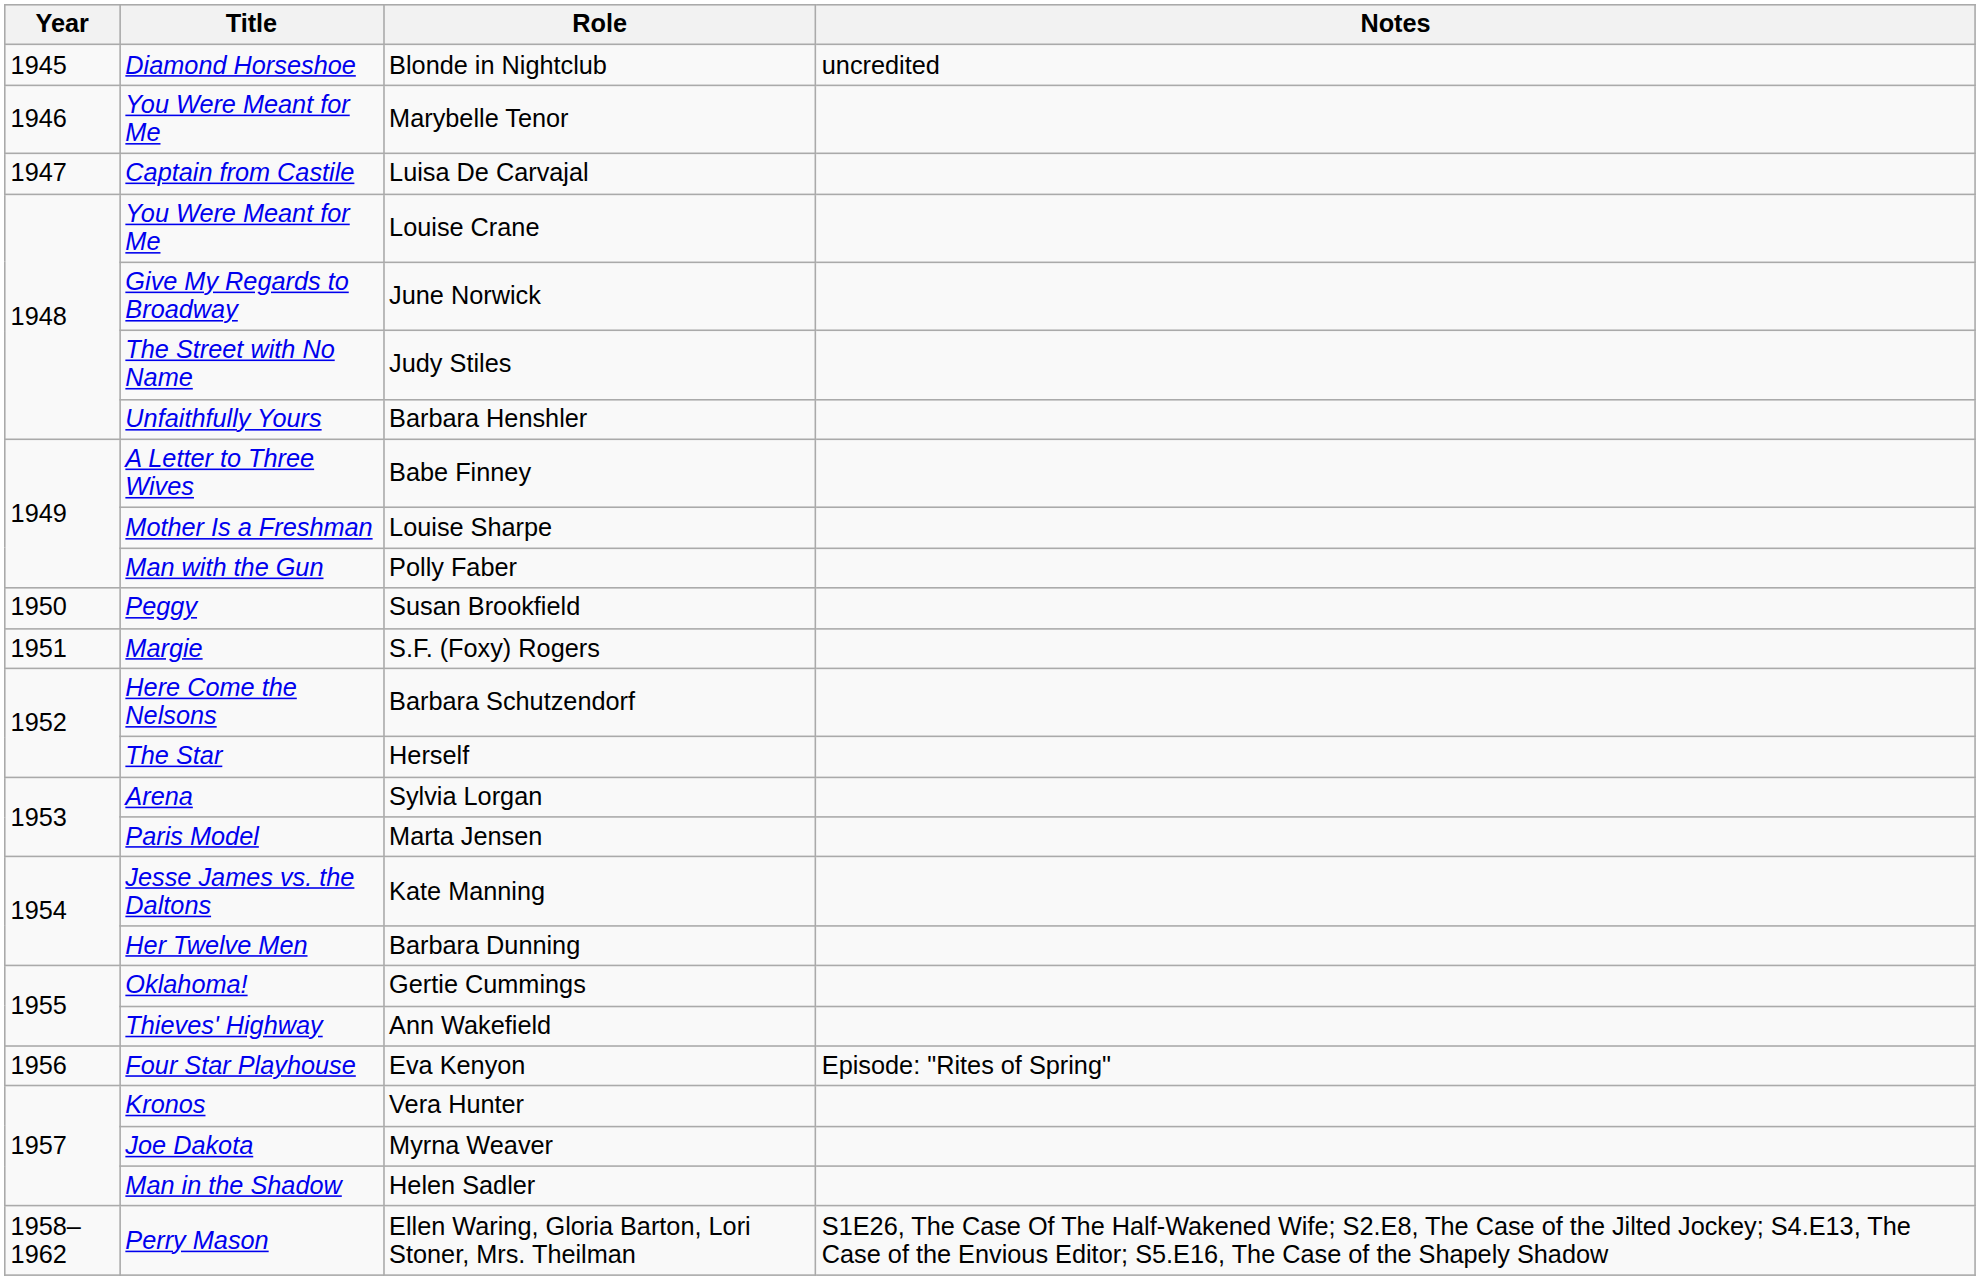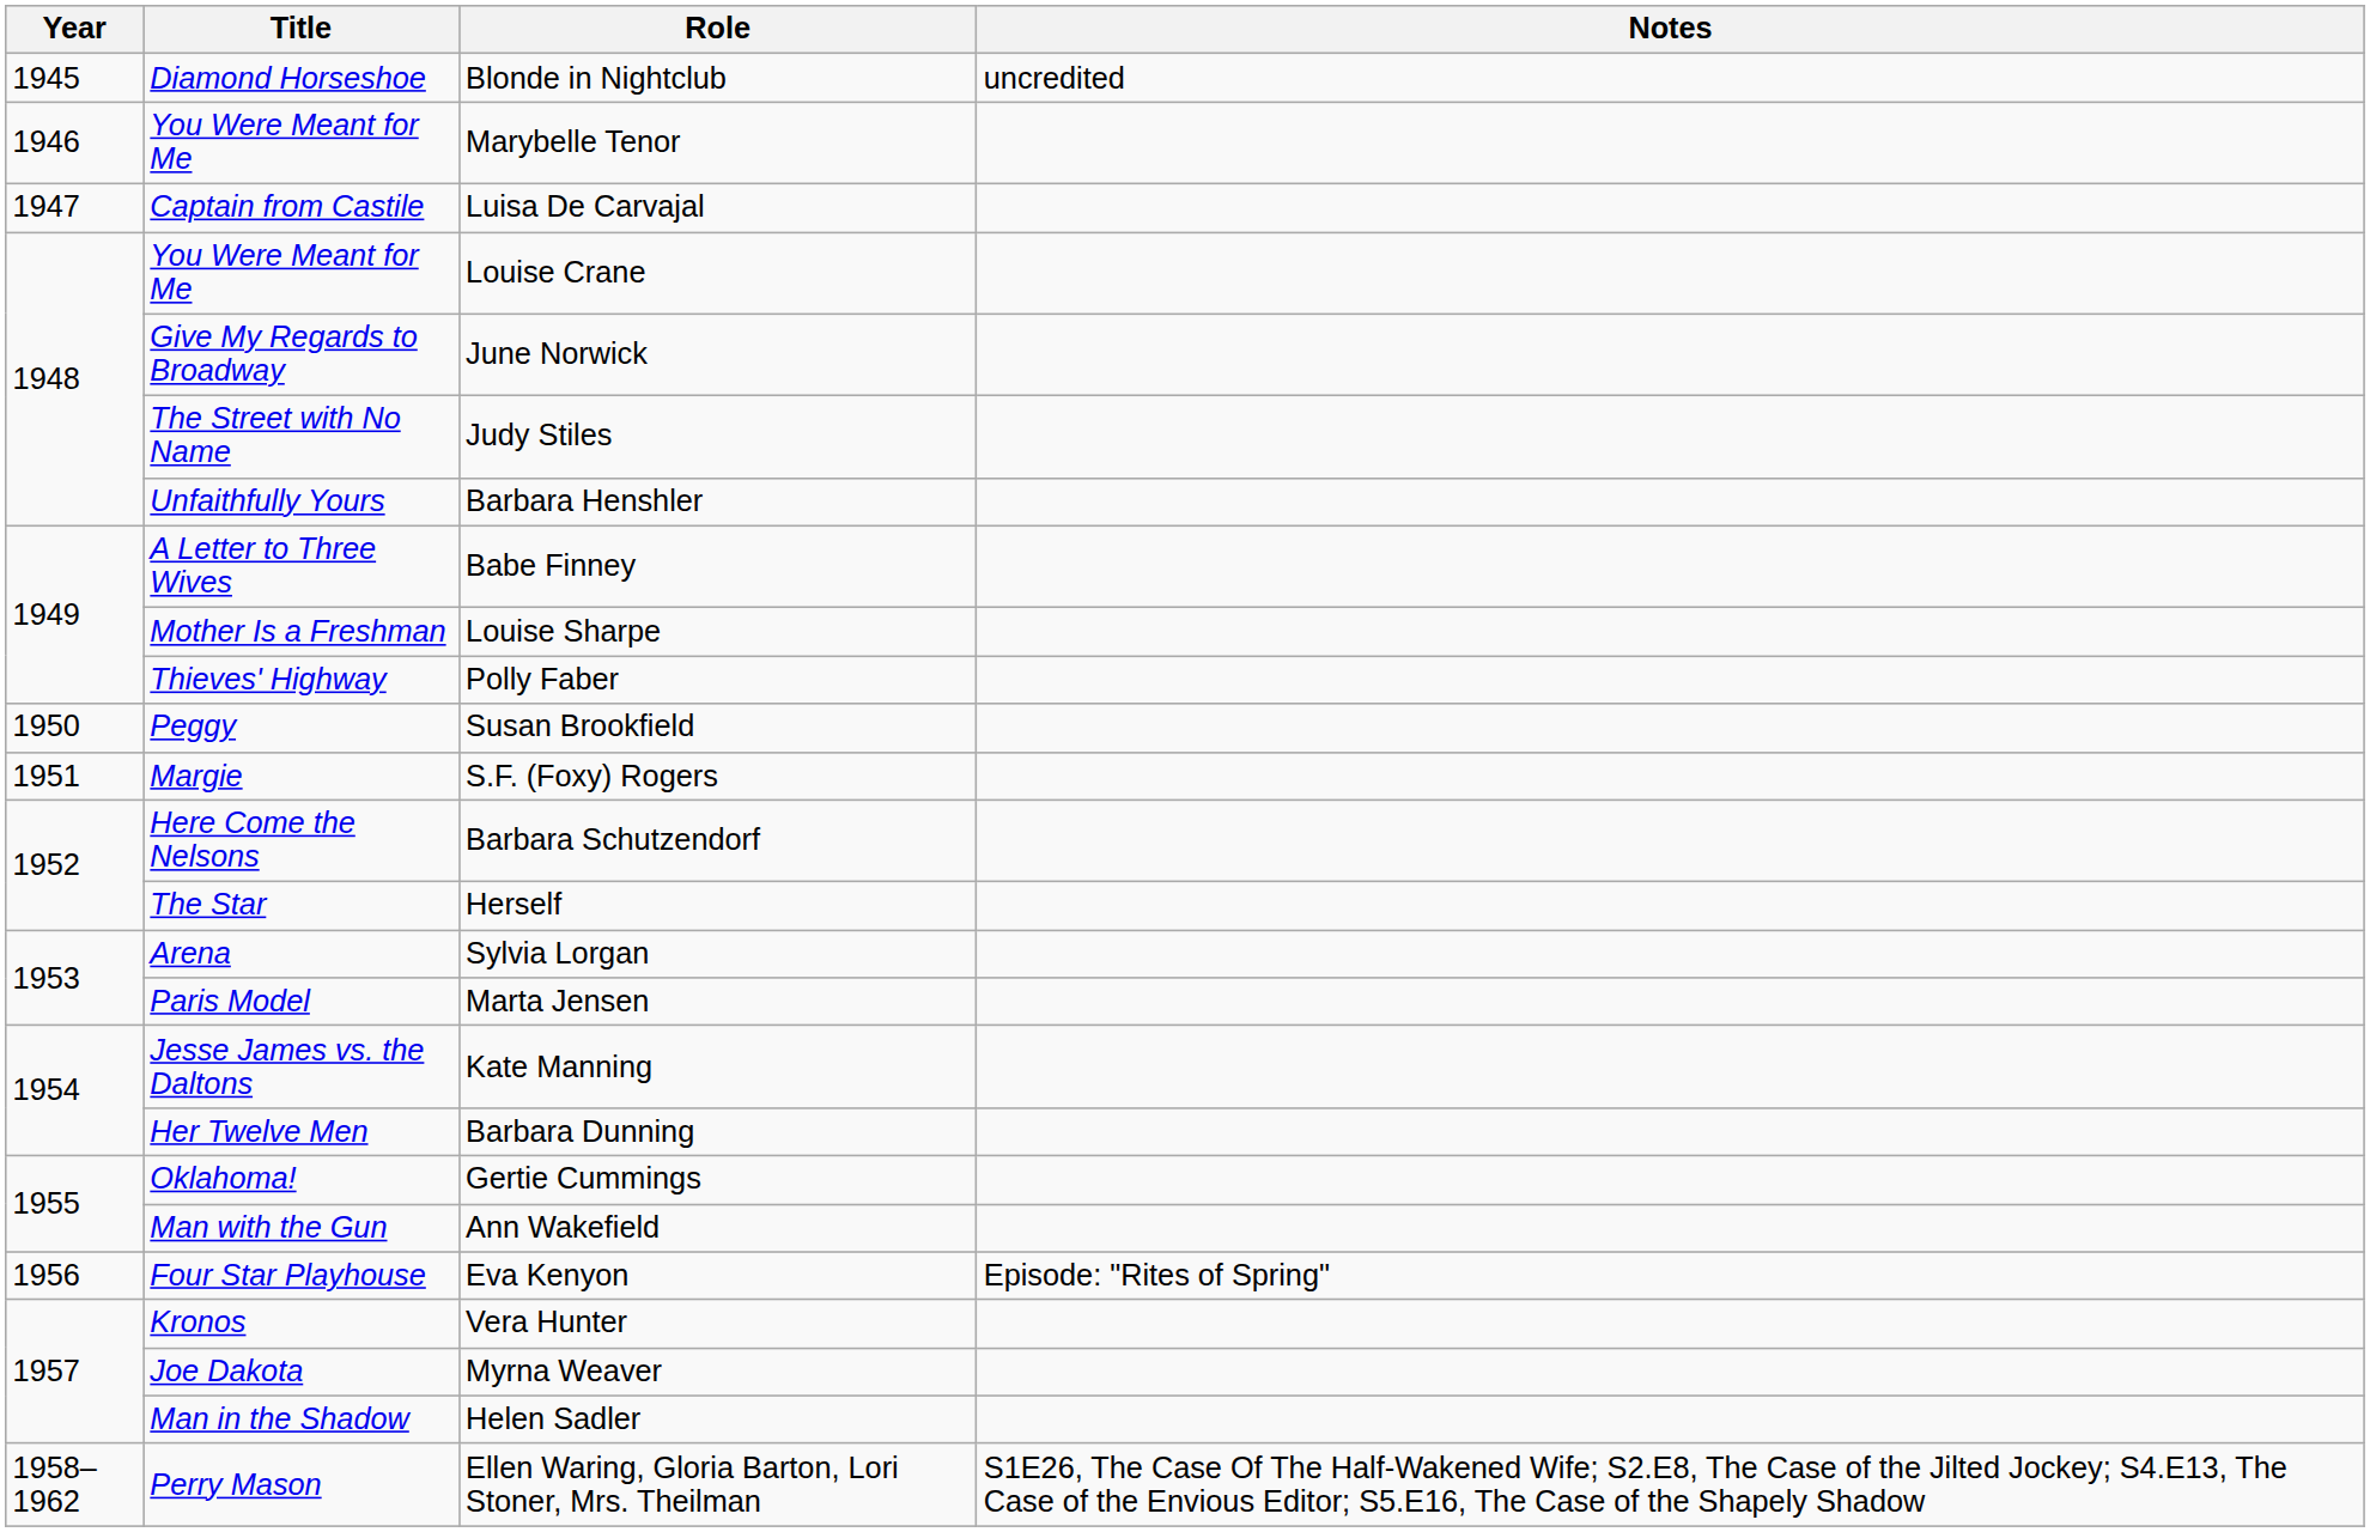Polly Faber | Title: Man with the Gun -> Thieves' Highway
Ann Wakefield | Title: Thieves' Highway -> Man with the Gun
